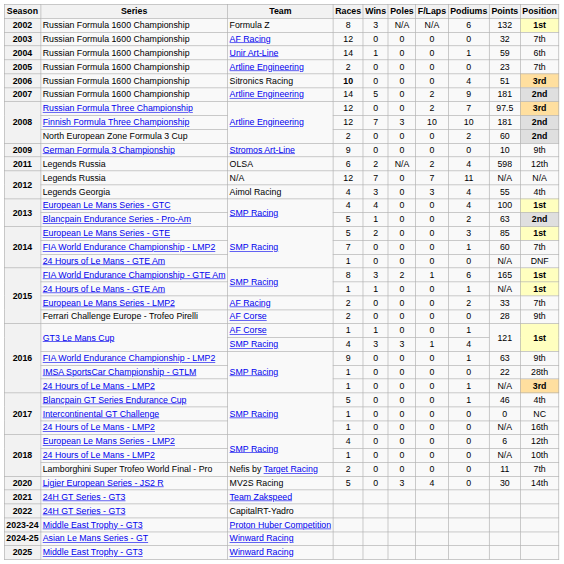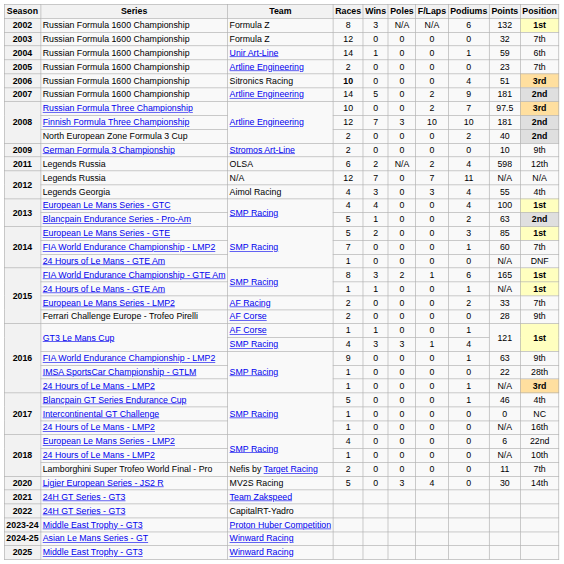2003 / Russian Formula 1600 Championship | Team: AF Racing -> Formula Z
Russian Formula Three Championship | Races: 12 -> 10
North European Zone Formula 3 Cup | Points: 60 -> 40
German Formula 3 Championship | Races: 9 -> 2
2018 / European Le Mans Series - LMP2 | Position: 12th -> 22nd
